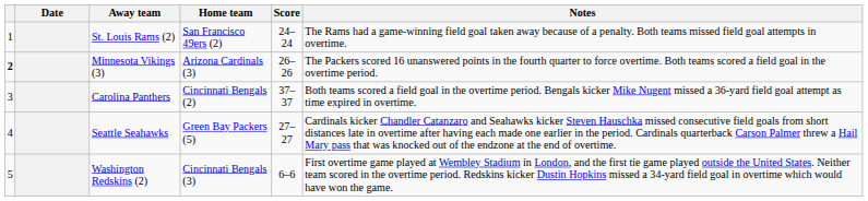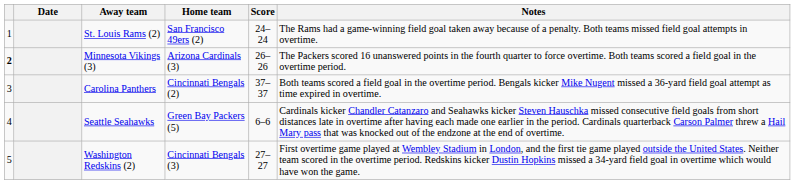Seattle Seahawks | Score: 27–27 -> 6–6
Washington Redskins (2) | Score: 6–6 -> 27–27
